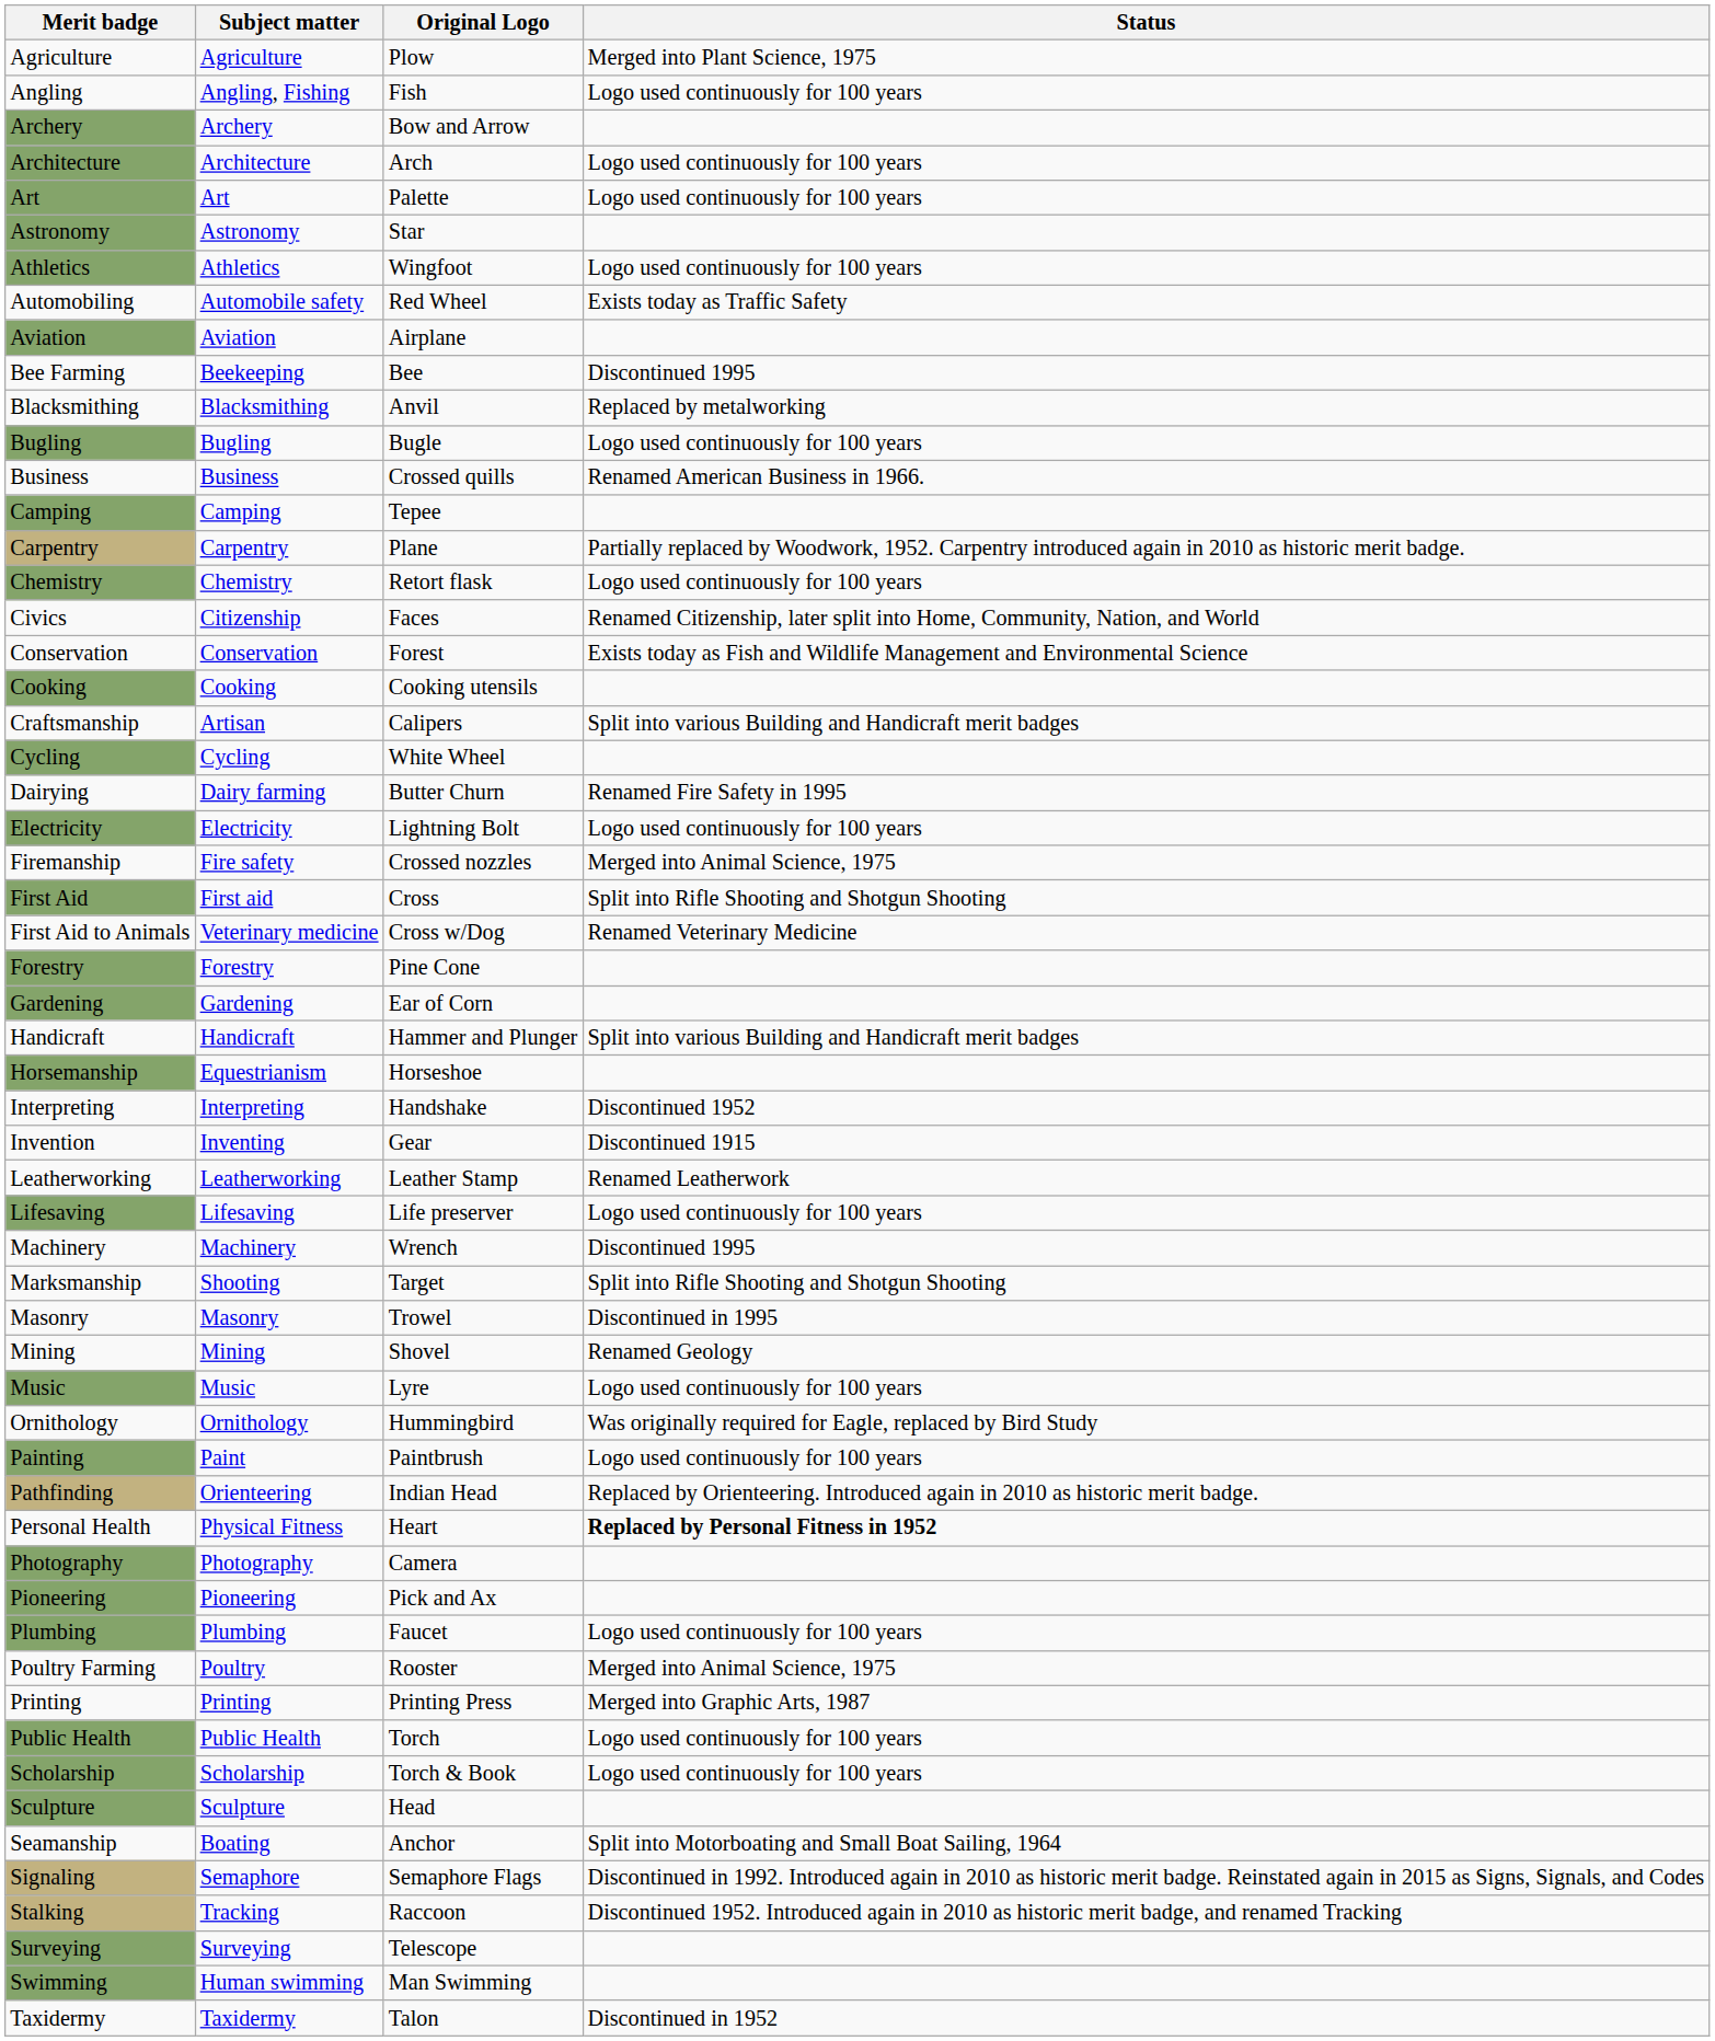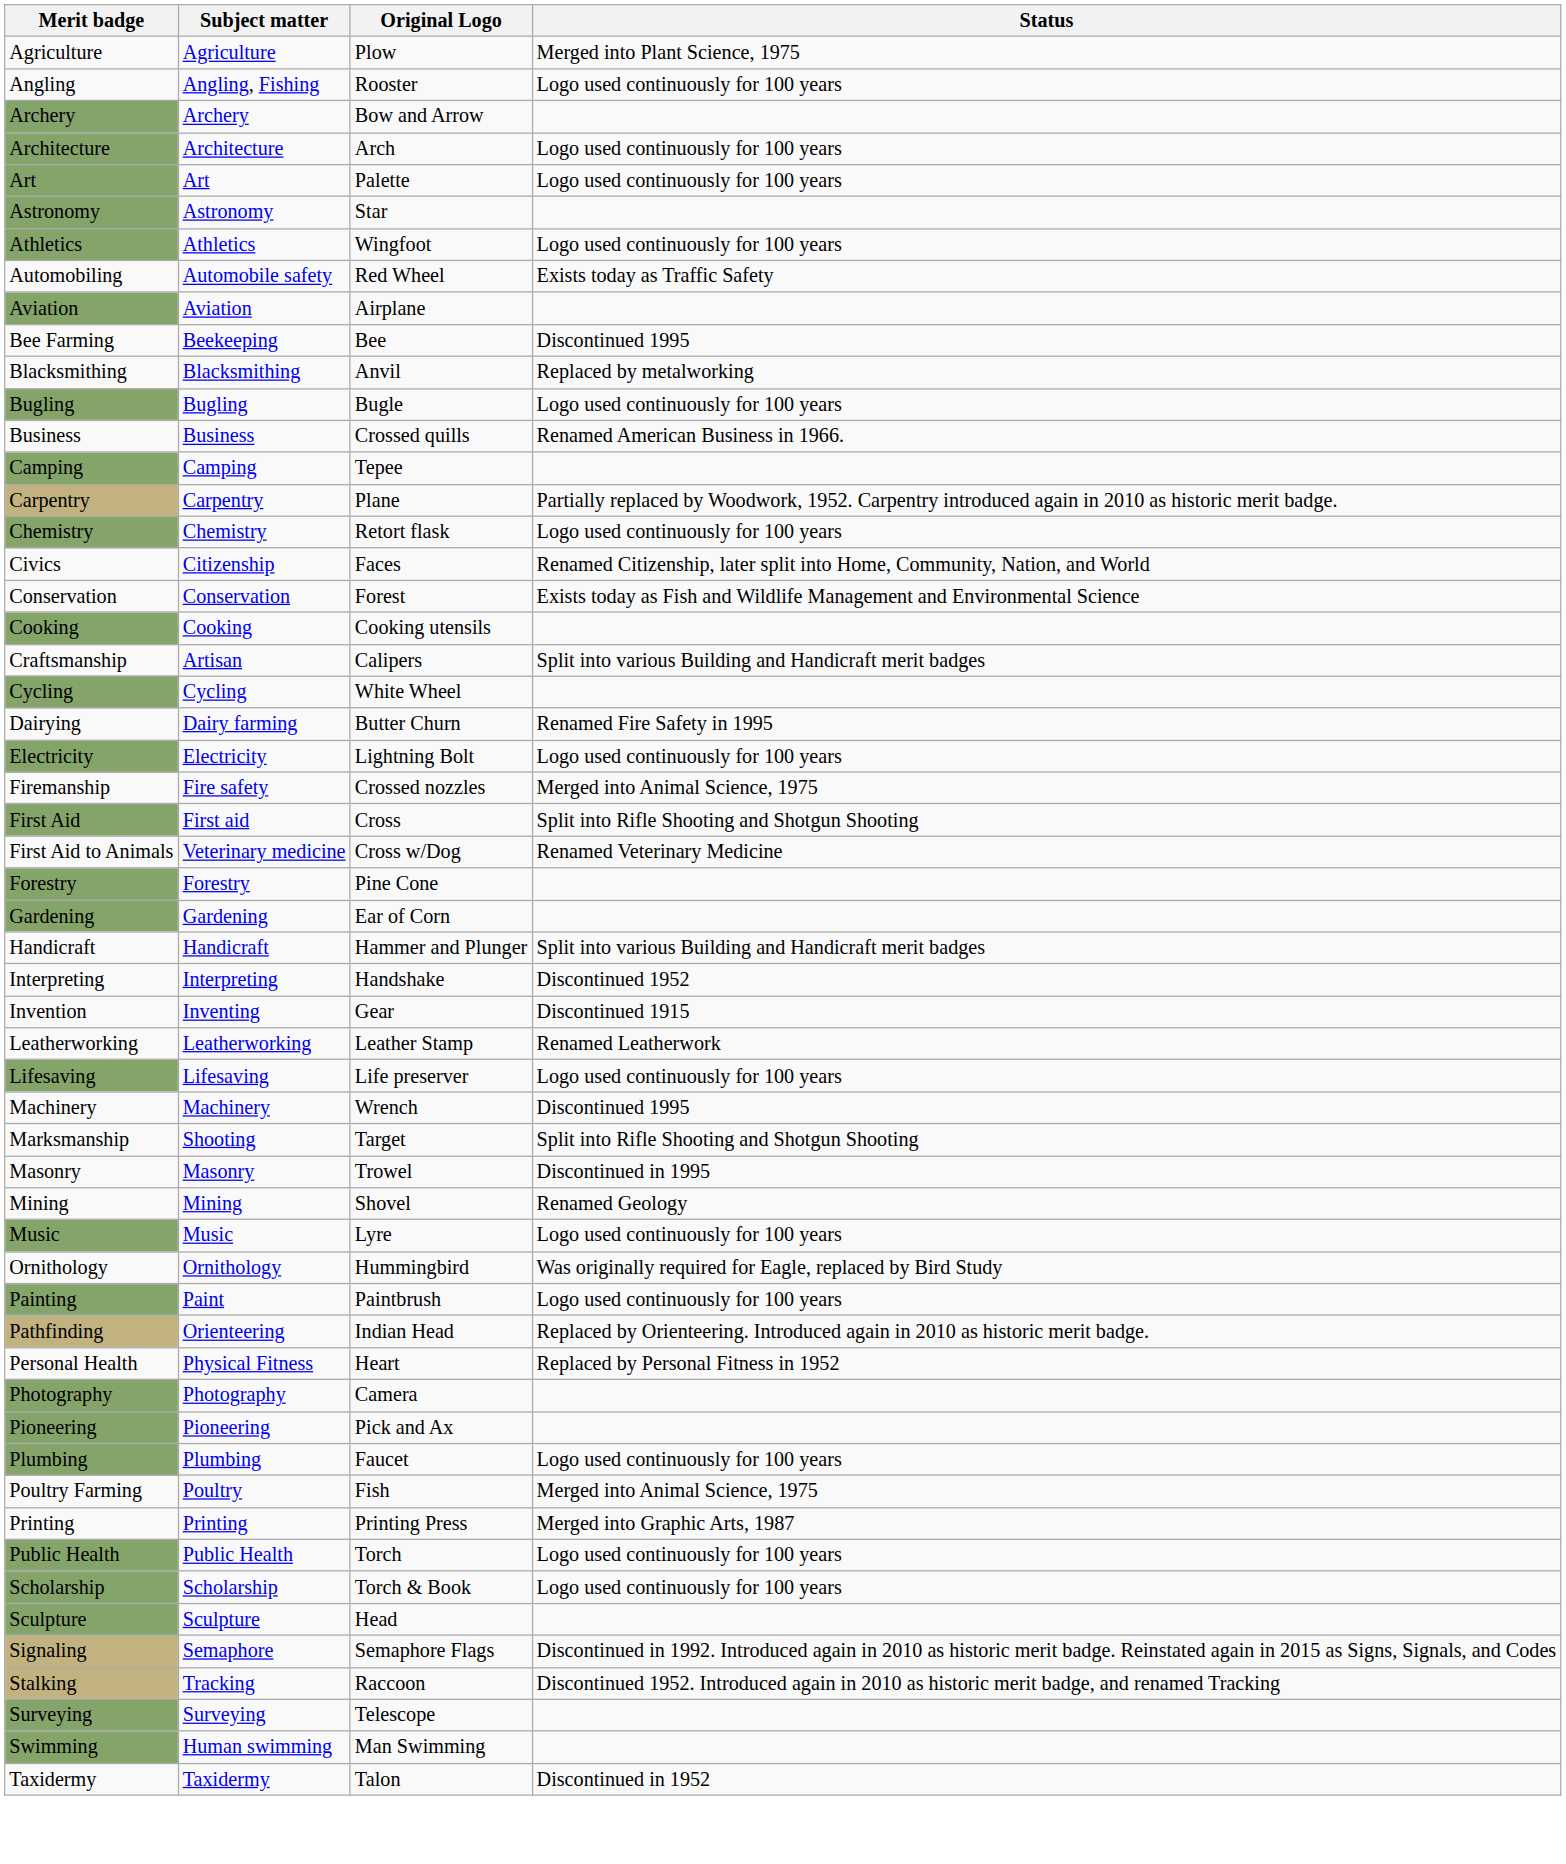Angling | Original Logo: Fish -> Rooster
- row: Horsemanship | Equestrianism | Horseshoe
Personal Health | Status: bold -> normal
Poultry Farming | Original Logo: Rooster -> Fish
- row: Seamanship | Boating | Anchor | Split into Motorboating and Small Boat Sailing, 1964
